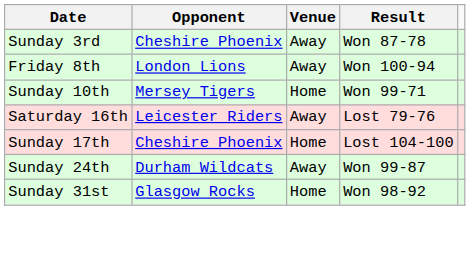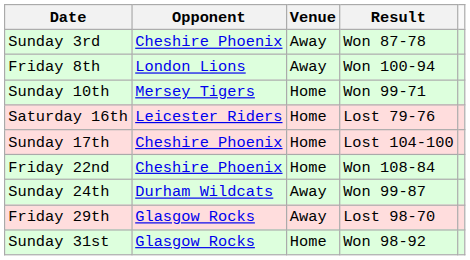Saturday 16th | Venue: Away -> Home
+ row: Friday 22nd | Cheshire Phoenix | Home | Won 108-84
+ row: Friday 29th | Glasgow Rocks | Away | Lost 98-70
